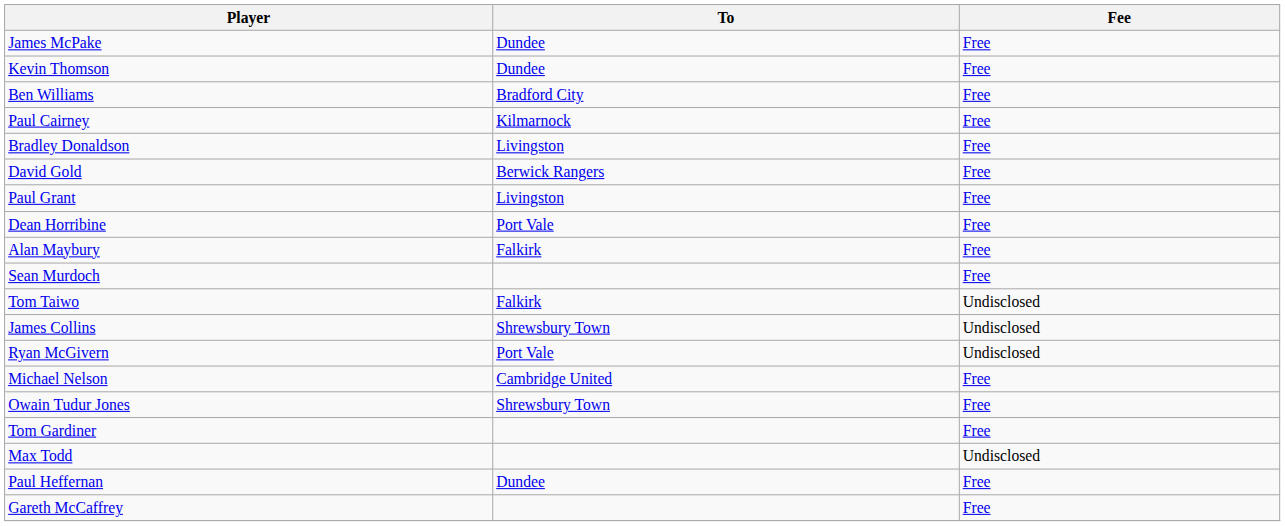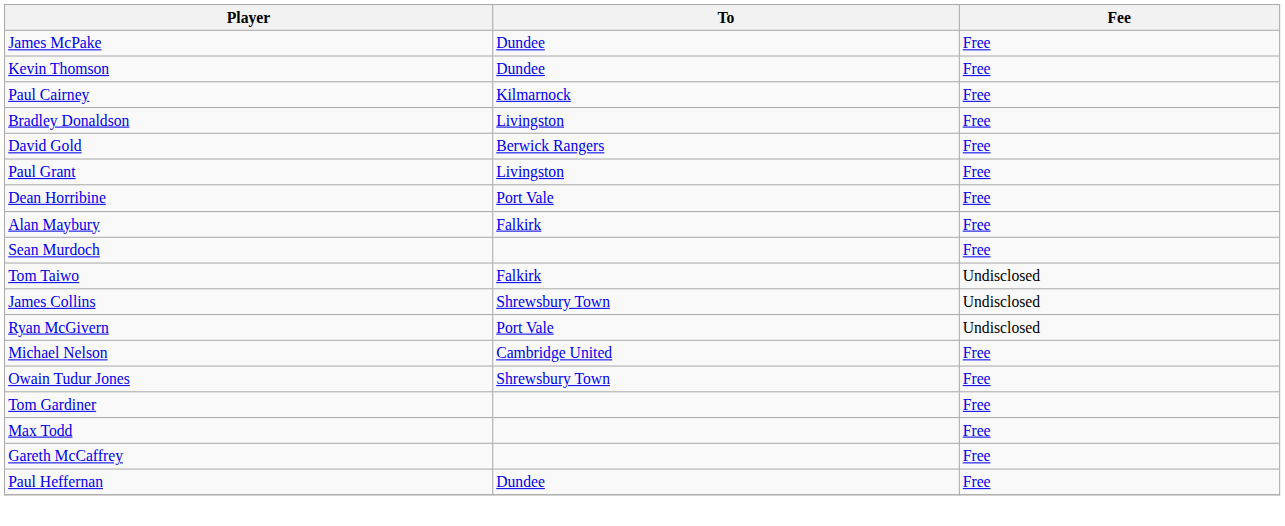- row: Ben Williams | Bradford City | Free
Max Todd | Fee: Undisclosed -> Free
rows swapped: Gareth McCaffrey <-> Paul Heffernan
